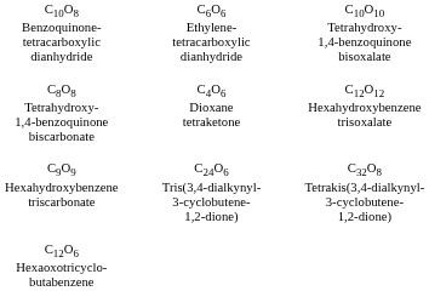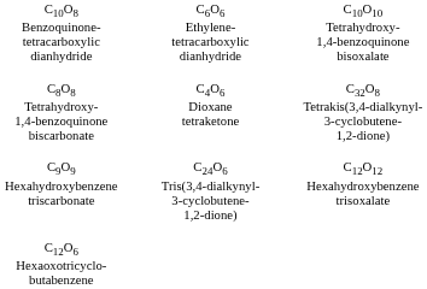C8O8 Tetrahydroxy- 1,4-benzoquinone biscarbonate | column 6: C12O12 Hexahydroxybenzene trisoxalate -> C32O8 Tetrakis(3,4-dialkynyl- 3-cyclobutene- 1,2-dione)
C9O9 Hexahydroxybenzene triscarbonate | column 6: C32O8 Tetrakis(3,4-dialkynyl- 3-cyclobutene- 1,2-dione) -> C12O12 Hexahydroxybenzene trisoxalate
